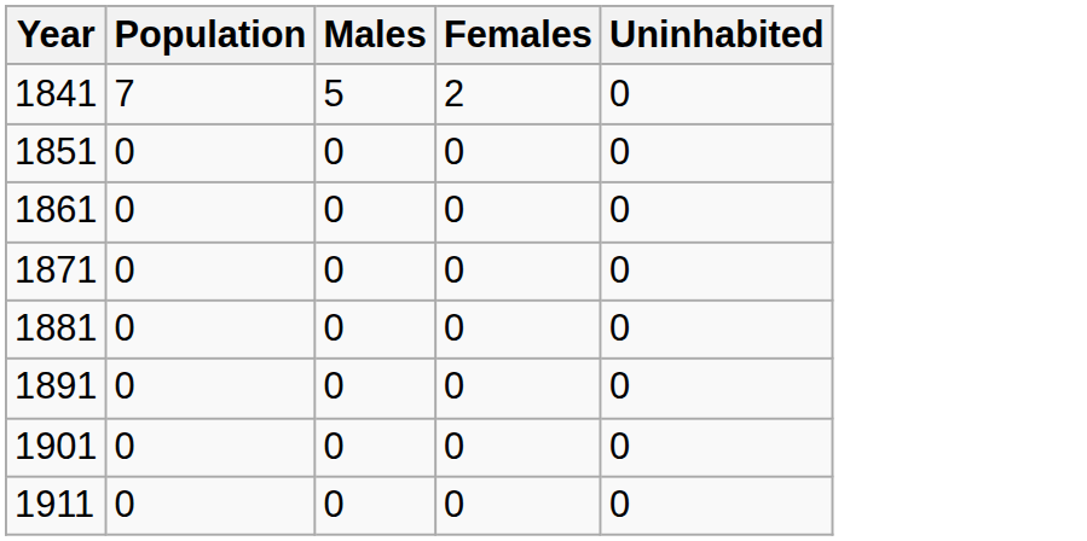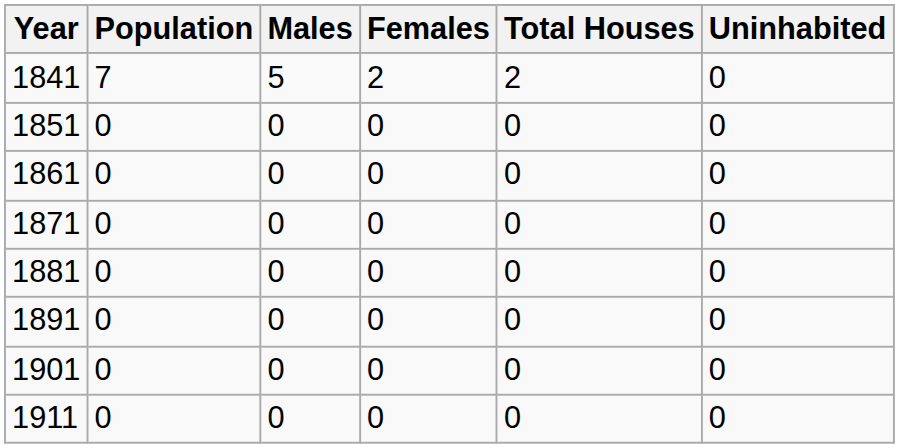+ column: Total Houses | 2 | 0 | 0 | 0 | 0 | 0 | 0 | 0
